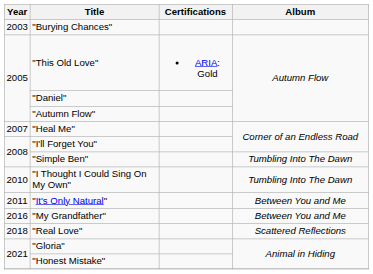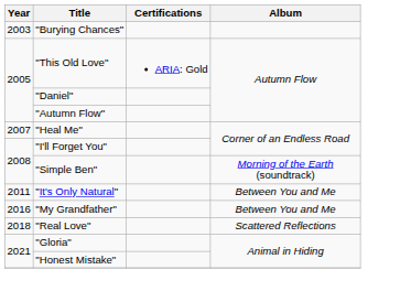"Simple Ben" | Album: Tumbling Into The Dawn -> Morning of the Earth (soundtrack)
- row: 2010 | "I Thought I Could Sing On My Own" | Tumbling Into The Dawn
